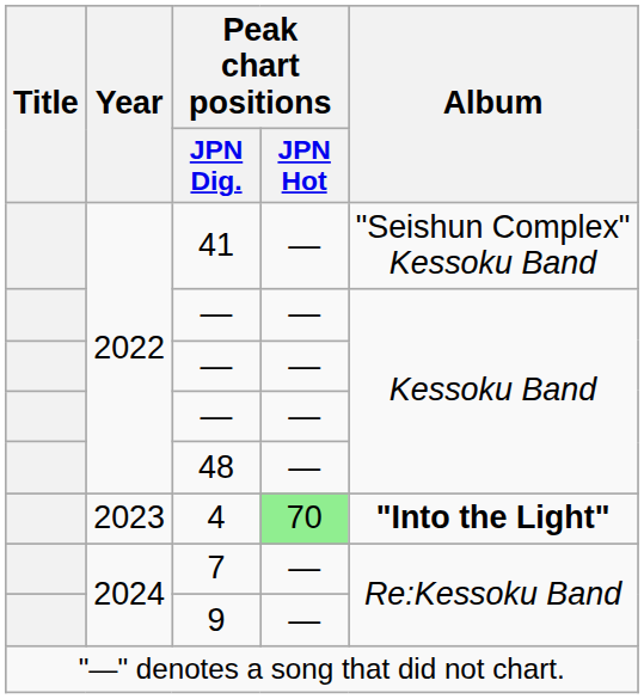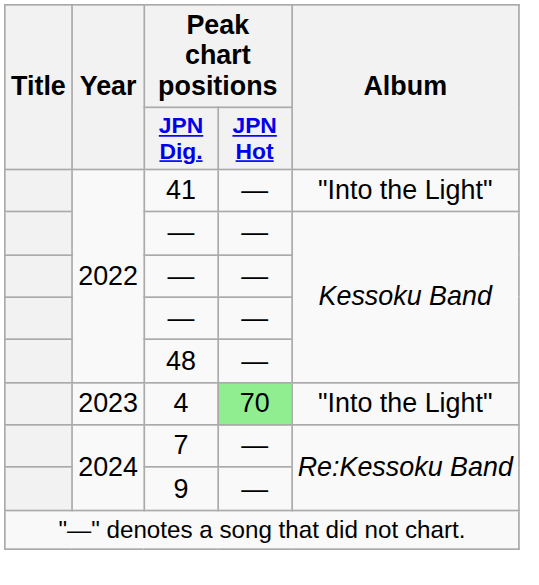41 | Album: "Seishun Complex" Kessoku Band -> "Into the Light"
4 | Album: bold -> normal
